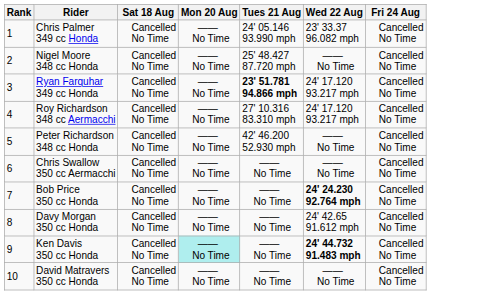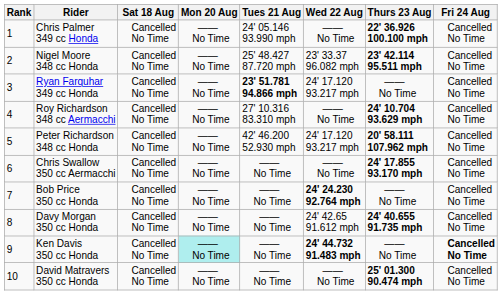+ column: Thurs 23 Aug | 22' 36.926 100.100 mph | 23' 42.114 95.511 mph | —— No Time | 24' 10.704 93.629 mph | 20' 58.111 107.962 mph | 24' 17.855 93.170 mph | —— No Time | 24' 40.655 91.735 mph | —— No Time | 25' 01.300 90.474 mph
Chris Palmer 349 cc Honda | Wed 22 Aug: 23' 33.37 96.082 mph -> —— No Time
Nigel Moore 348 cc Honda | Wed 22 Aug: —— No Time -> 23' 33.37 96.082 mph
Roy Richardson 348 cc Aermacchi | Wed 22 Aug: 24' 17.120 93.217 mph -> —— No Time
Peter Richardson 348 cc Honda | Wed 22 Aug: —— No Time -> 24' 17.120 93.217 mph
Ken Davis 350 cc Honda | Fri 24 Aug: normal -> bold
